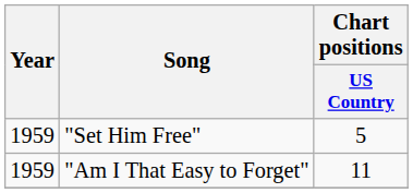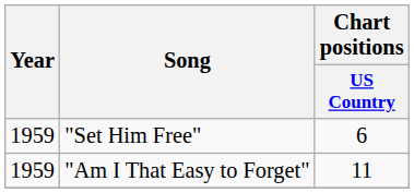"Set Him Free" | Chart positions / US Country: 5 -> 6
